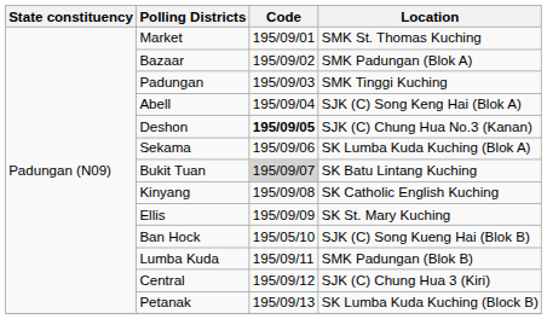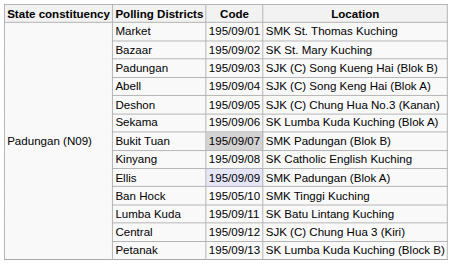Bazaar | Location: SMK Padungan (Blok A) -> SK St. Mary Kuching
Padungan | Location: SMK Tinggi Kuching -> SJK (C) Song Kueng Hai (Blok B)
Deshon | Code: bold -> normal
Bukit Tuan | Location: SK Batu Lintang Kuching -> SMK Padungan (Blok B)
Ellis | Code: no background -> lavender background
Ellis | Location: SK St. Mary Kuching -> SMK Padungan (Blok A)
Ban Hock | Location: SJK (C) Song Kueng Hai (Blok B) -> SMK Tinggi Kuching
Lumba Kuda | Location: SMK Padungan (Blok B) -> SK Batu Lintang Kuching
